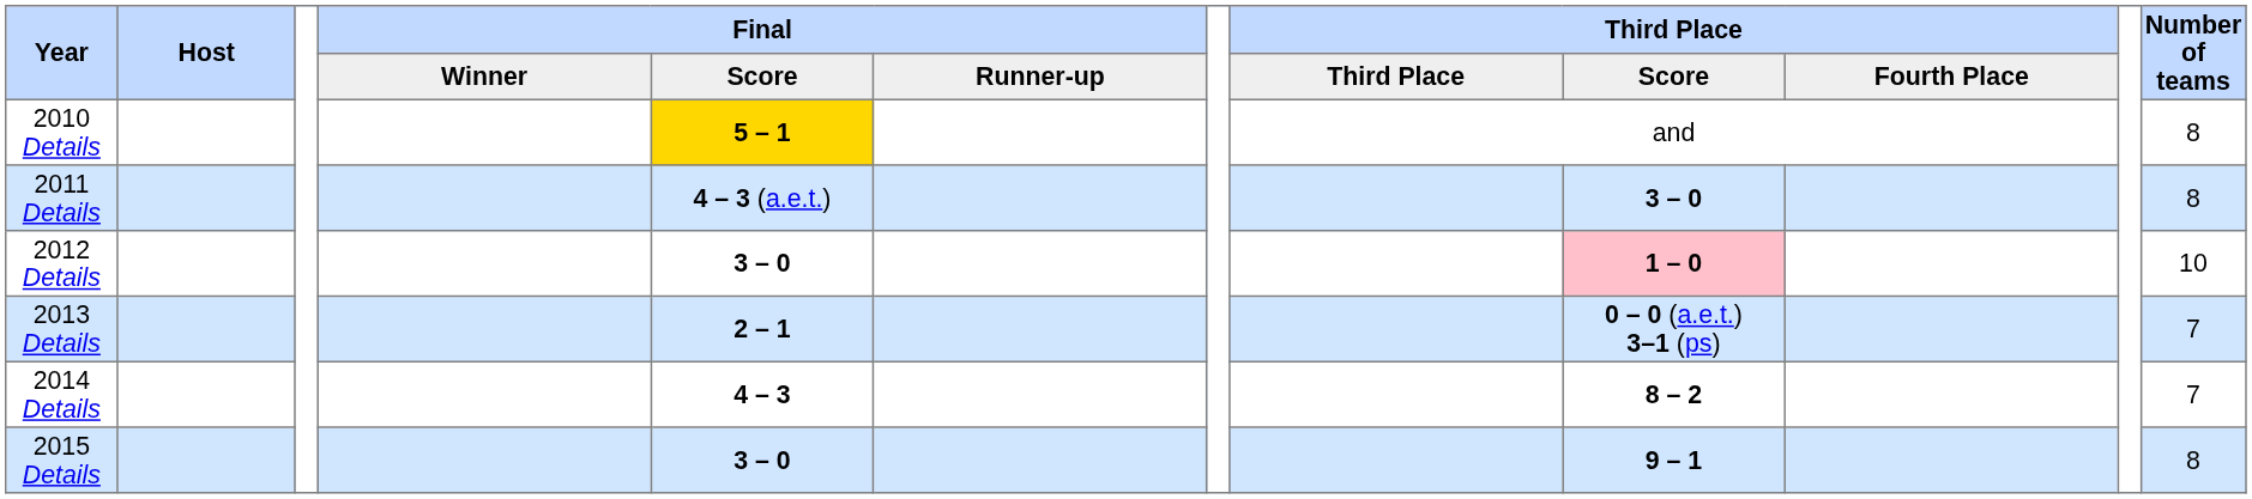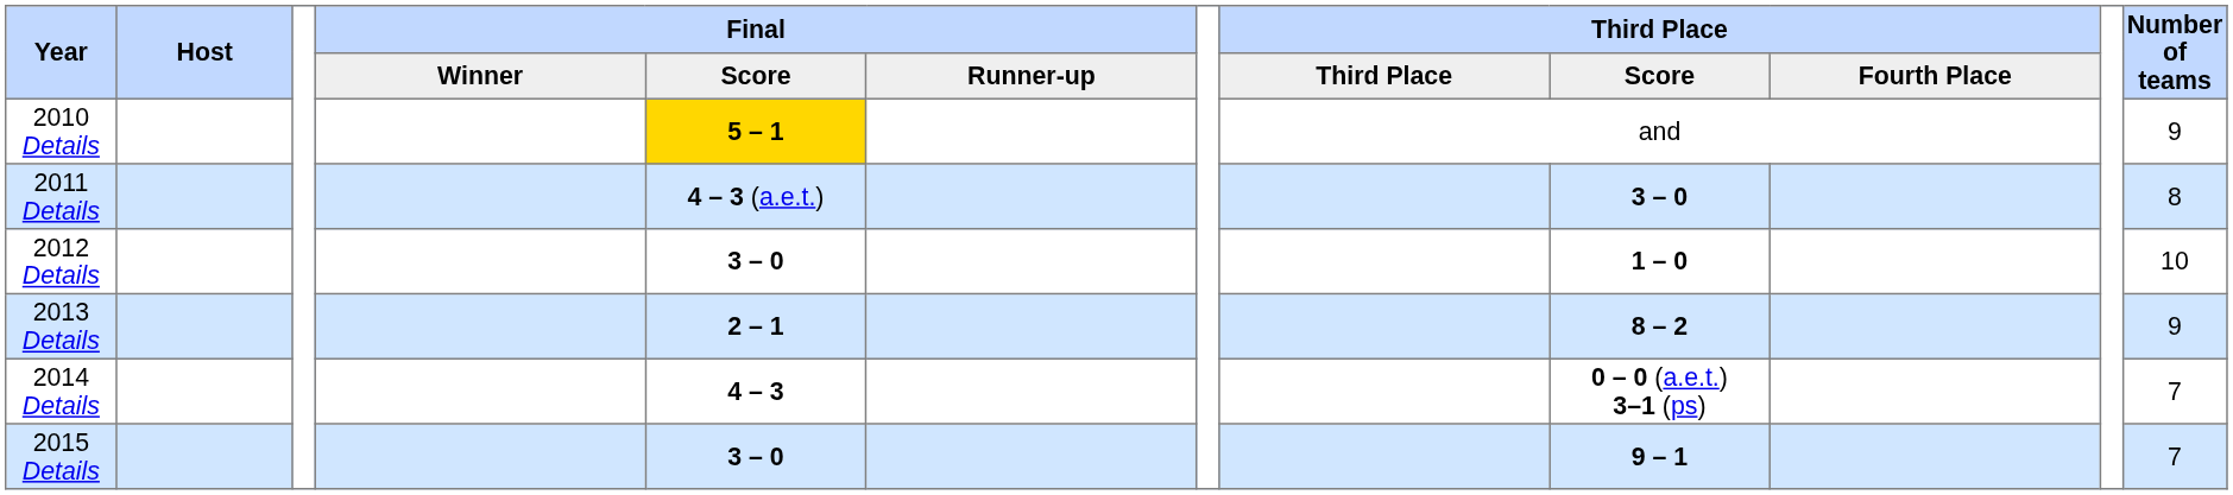2010 Details | Number of teams: 8 -> 9
2012 Details | Third Place / Score: pink background -> no background
2013 Details | Third Place / Score: 0 – 0 (a.e.t.) 3–1 (ps) -> 8 – 2
2013 Details | Number of teams: 7 -> 9
2014 Details | Third Place / Score: 8 – 2 -> 0 – 0 (a.e.t.) 3–1 (ps)
2015 Details | Number of teams: 8 -> 7
